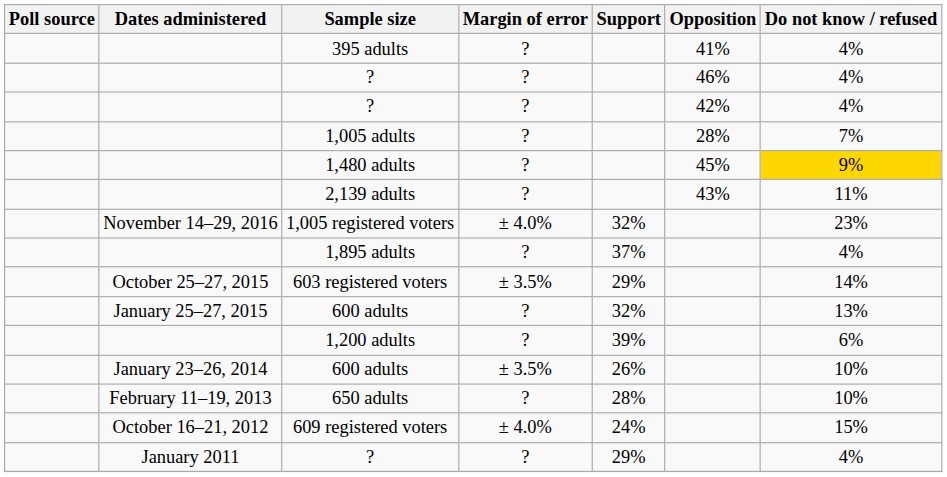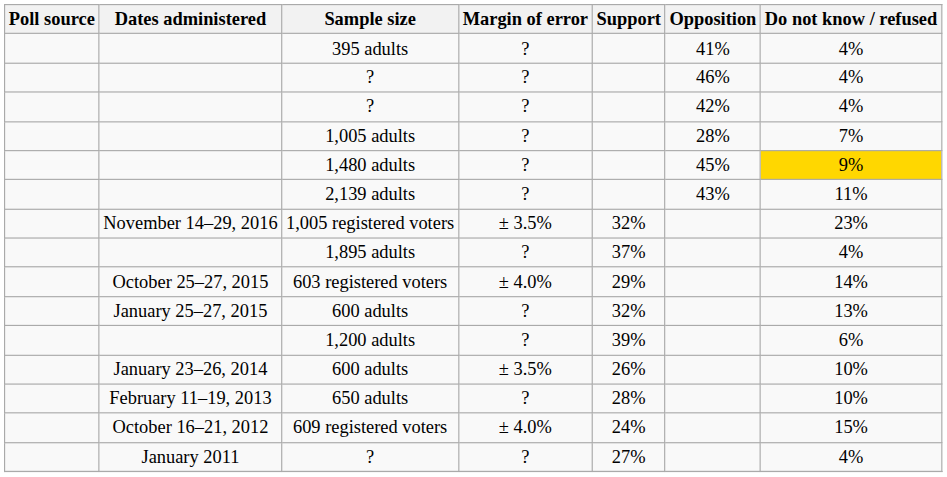1,005 registered voters | Margin of error: ± 4.0% -> ± 3.5%
603 registered voters | Margin of error: ± 3.5% -> ± 4.0%
January 2011 / ? | Support: 29% -> 27%
